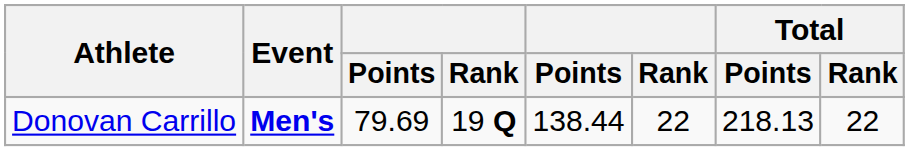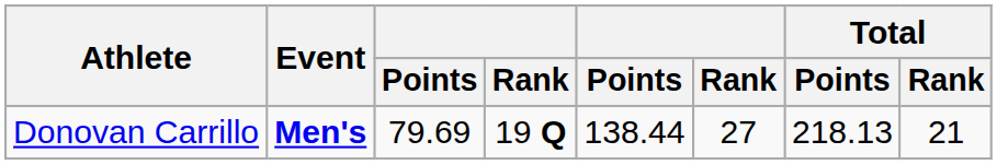Donovan Carrillo | column 6: 22 -> 27
Donovan Carrillo | Total / Rank: 22 -> 21
